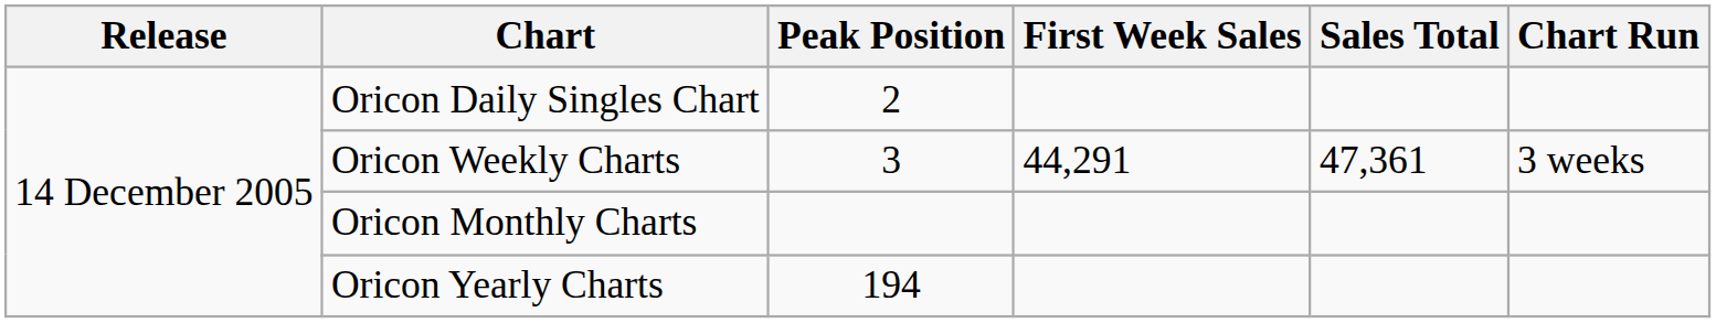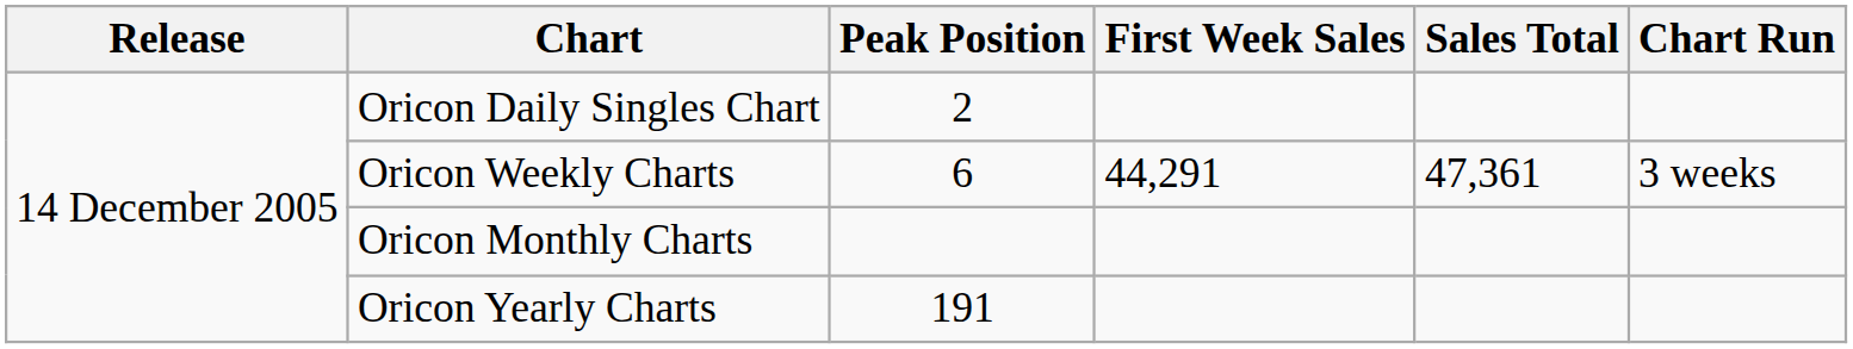Oricon Weekly Charts | Peak Position: 3 -> 6
Oricon Yearly Charts | Peak Position: 194 -> 191
